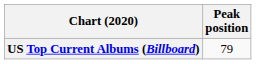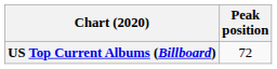US Top Current Albums (Billboard) | Peak position: 79 -> 72
